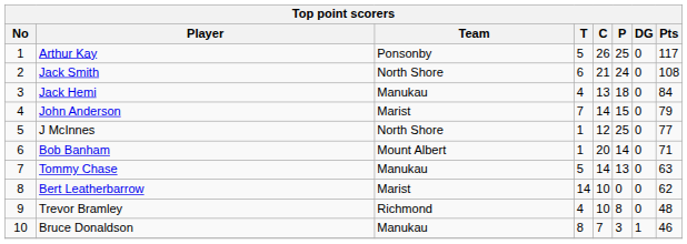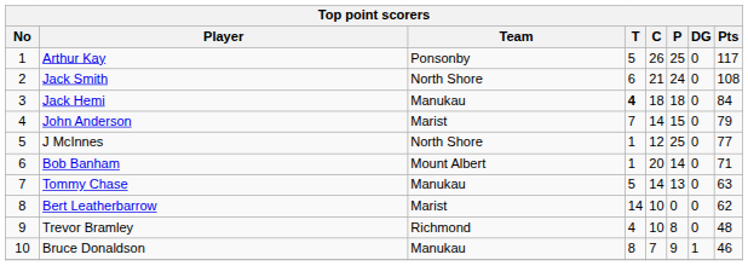Jack Hemi | T: normal -> bold
Jack Hemi | C: 13 -> 18
Bruce Donaldson | P: 3 -> 9
